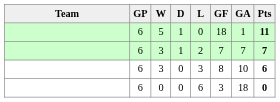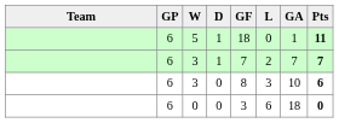columns swapped: L <-> GF
